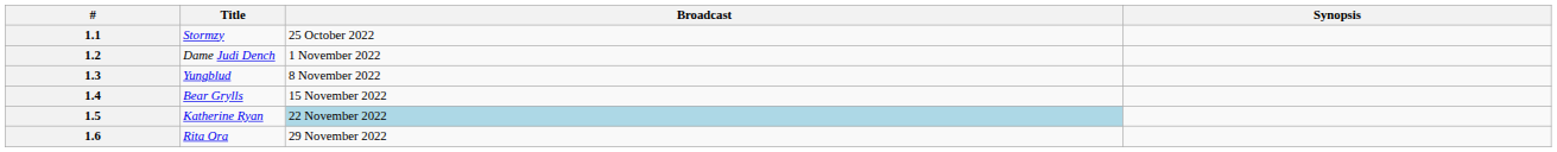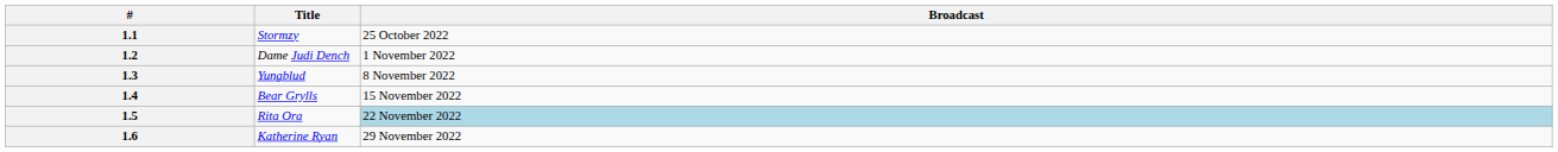- column: Synopsis
1.5 | Title: Katherine Ryan -> Rita Ora
1.6 | Title: Rita Ora -> Katherine Ryan
